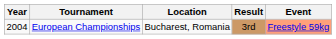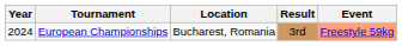European Championships | Year: 2004 -> 2024
